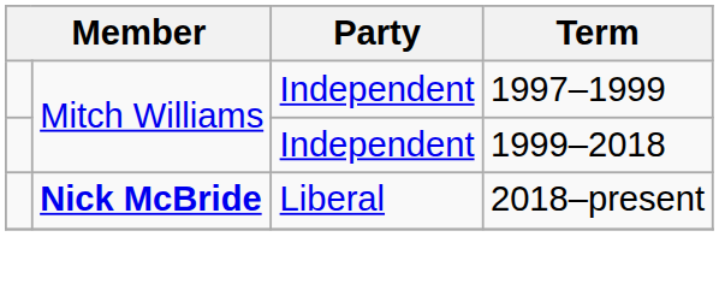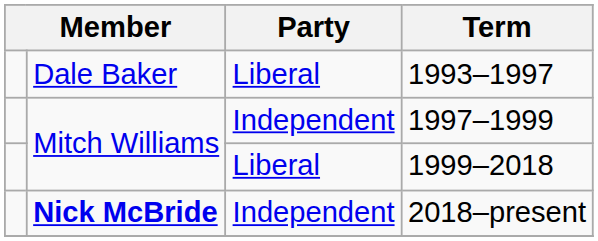+ row: Dale Baker | Liberal | 1993–1997
1999–2018 | Party: Independent -> Liberal
2018–present | Party: Liberal -> Independent
